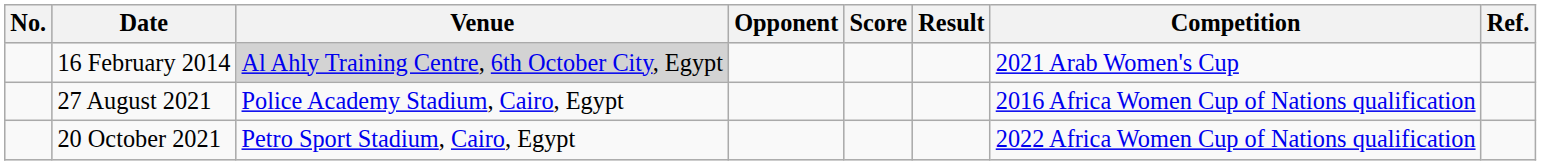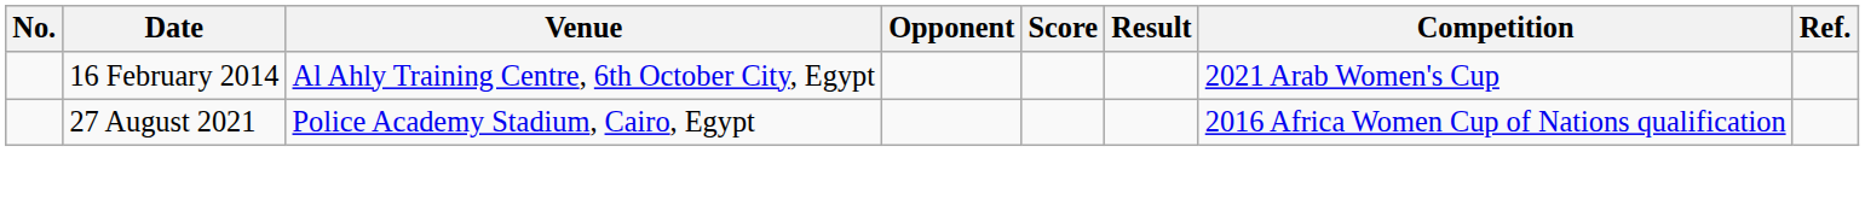16 February 2014 | Venue: lightgrey background -> no background
- row: 20 October 2021 | Petro Sport Stadium, Cairo, Egypt | 2022 Africa Women Cup of Nations qualification
